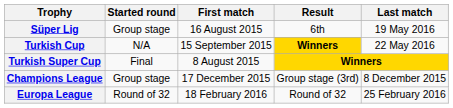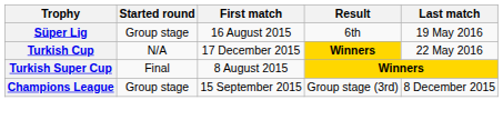Turkish Cup | First match: 15 September 2015 -> 17 December 2015
Champions League | First match: 17 December 2015 -> 15 September 2015
- row: Europa League | Round of 32 | 18 February 2016 | Round of 32 | 25 February 2016
